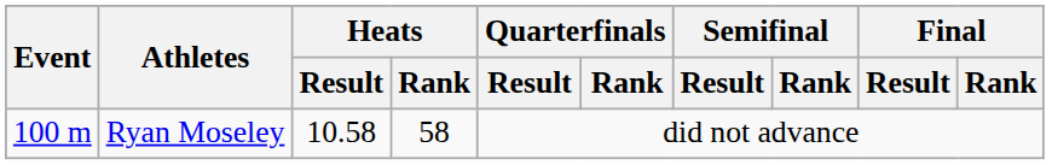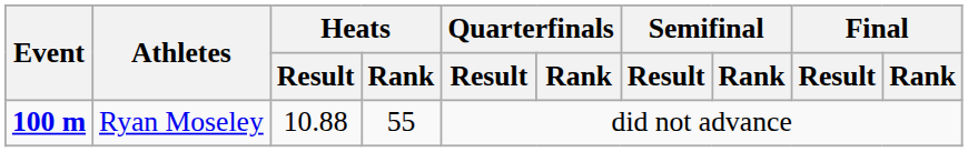Ryan Moseley | Event: normal -> bold
Ryan Moseley | Heats / Result: 10.58 -> 10.88
Ryan Moseley | Heats / Rank: 58 -> 55
